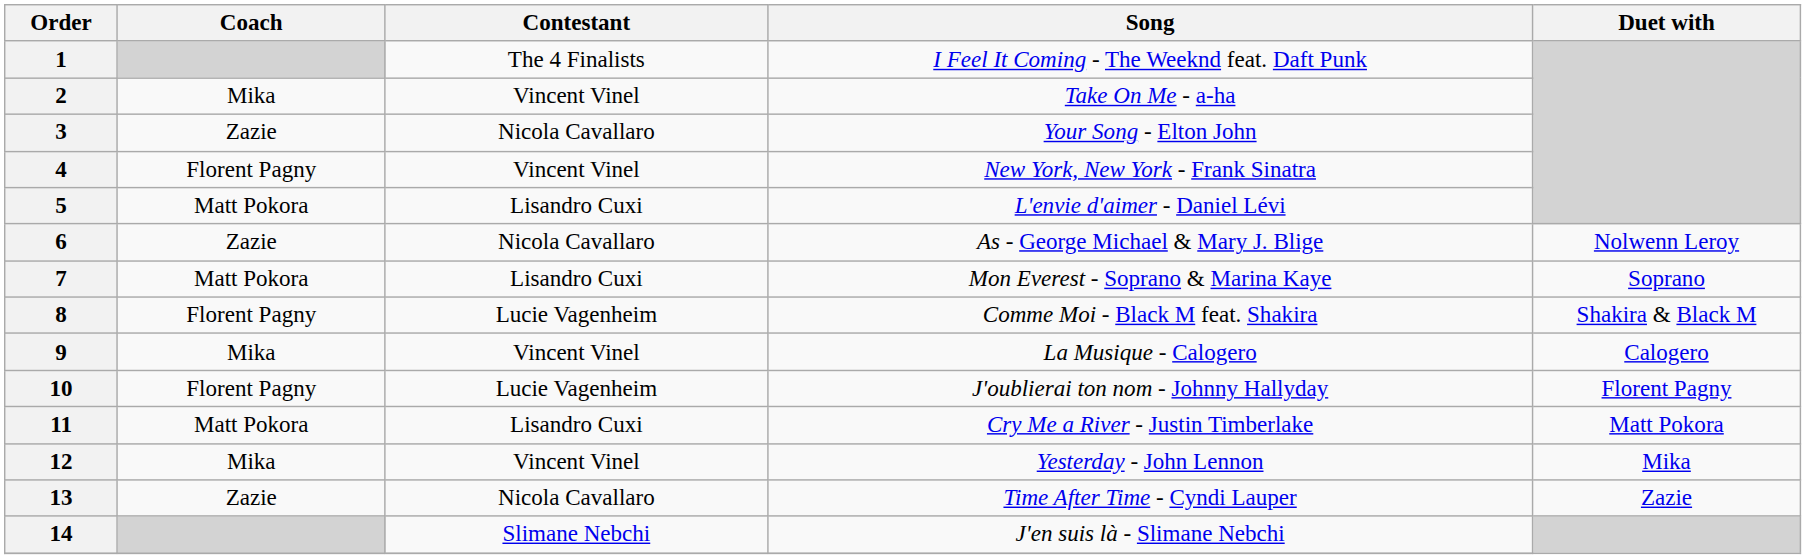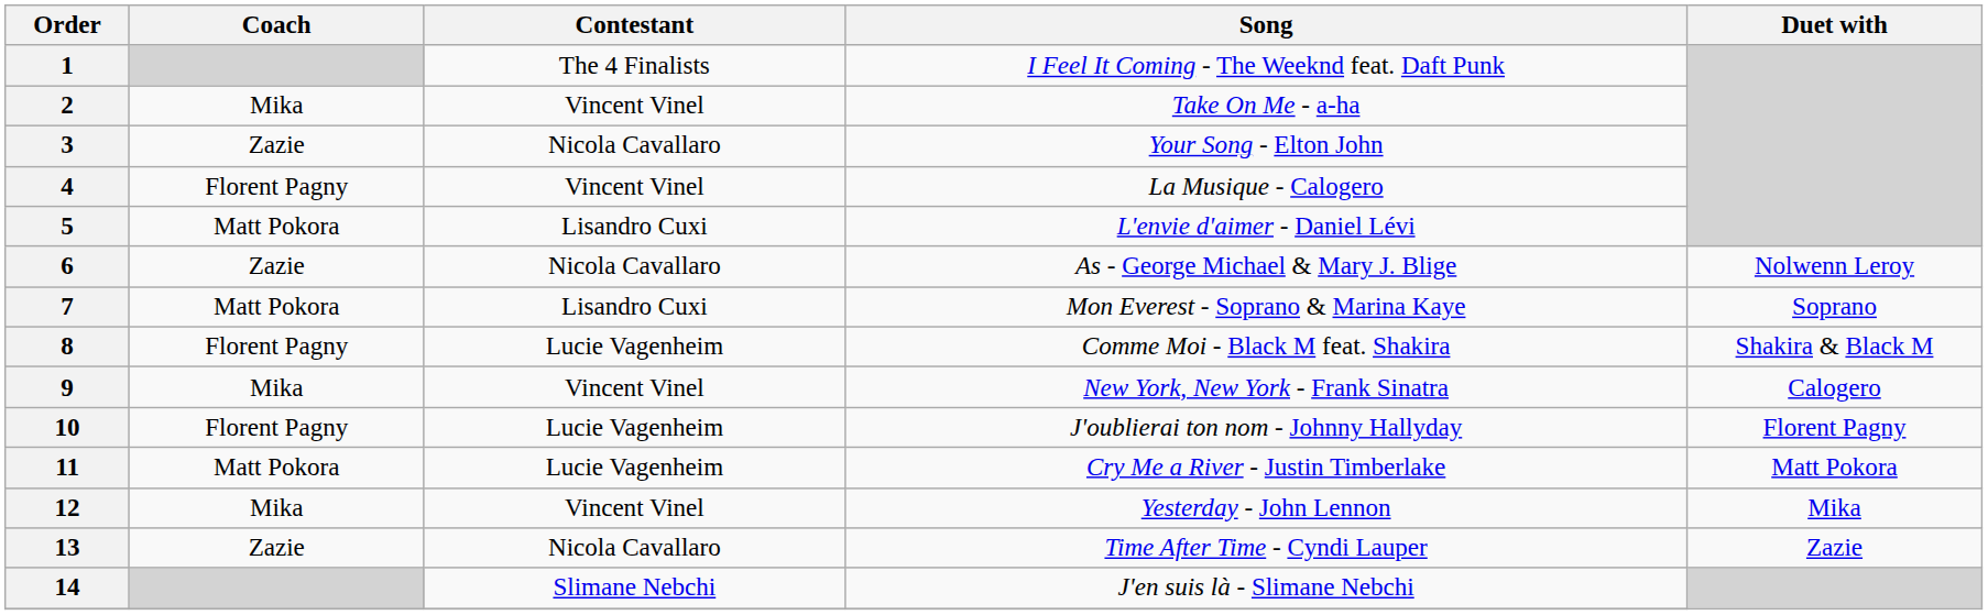4 | Song: New York, New York - Frank Sinatra -> La Musique - Calogero
9 | Song: La Musique - Calogero -> New York, New York - Frank Sinatra
11 | Contestant: Lisandro Cuxi -> Lucie Vagenheim
